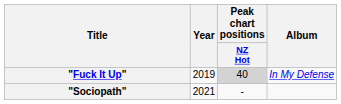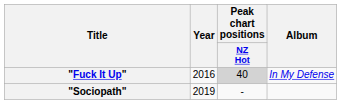"Fuck It Up" | Year: 2019 -> 2016
"Sociopath" | Year: 2021 -> 2019
